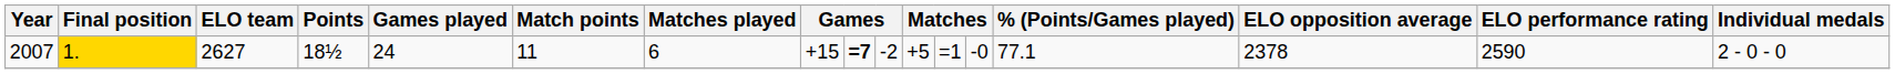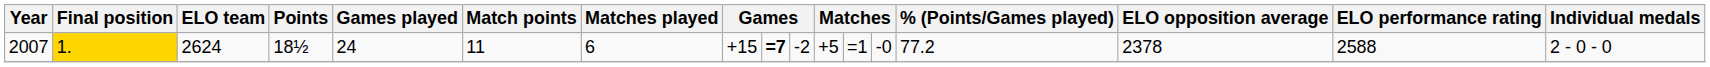2007 | ELO team: 2627 -> 2624
2007 | % (Points/Games played): 77.1 -> 77.2
2007 | ELO performance rating: 2590 -> 2588
